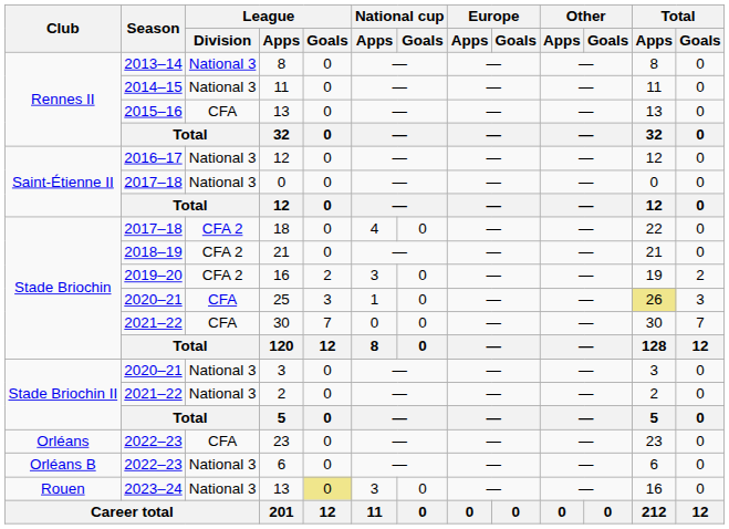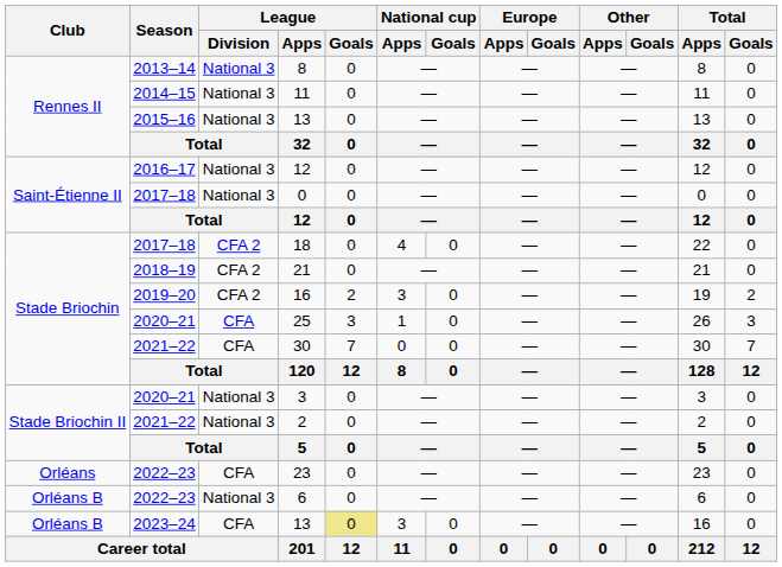2015–16 / 13 | League / Division: CFA -> National 3
25 | Total / Apps: khaki background -> no background
2023–24 / 13 | Club: Rouen -> Orléans B
2023–24 / 13 | League / Division: National 3 -> CFA
